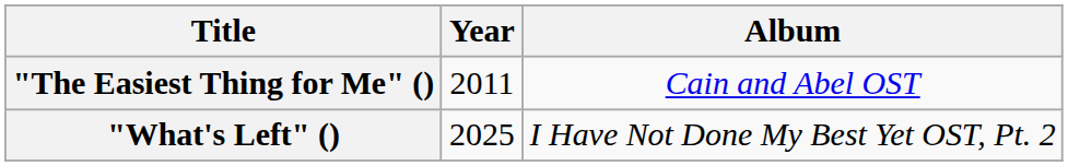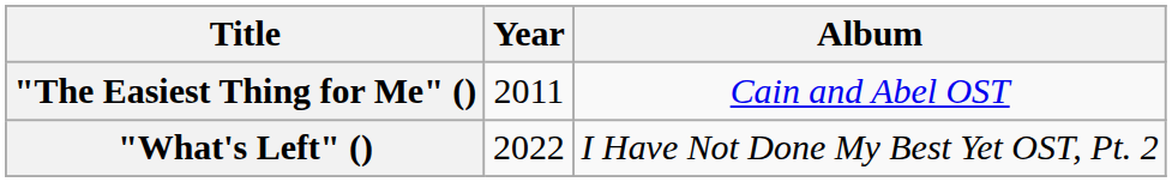"What's Left" () | Year: 2025 -> 2022
